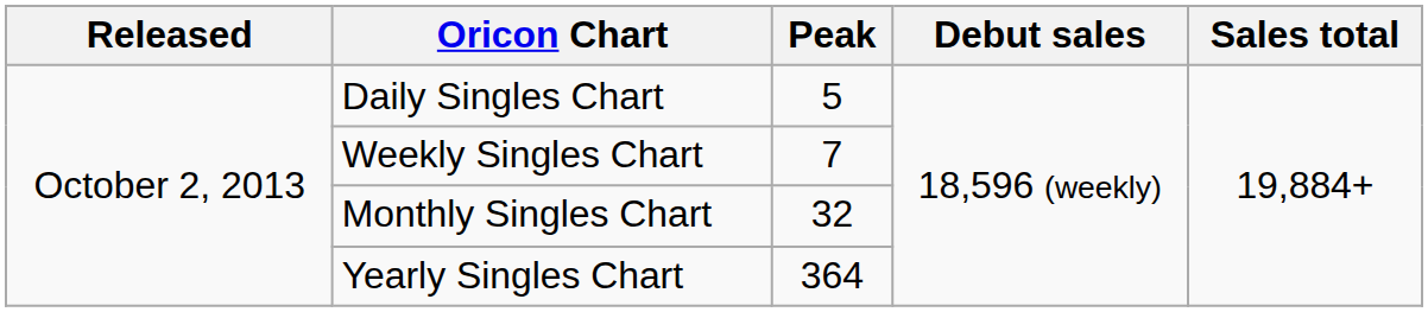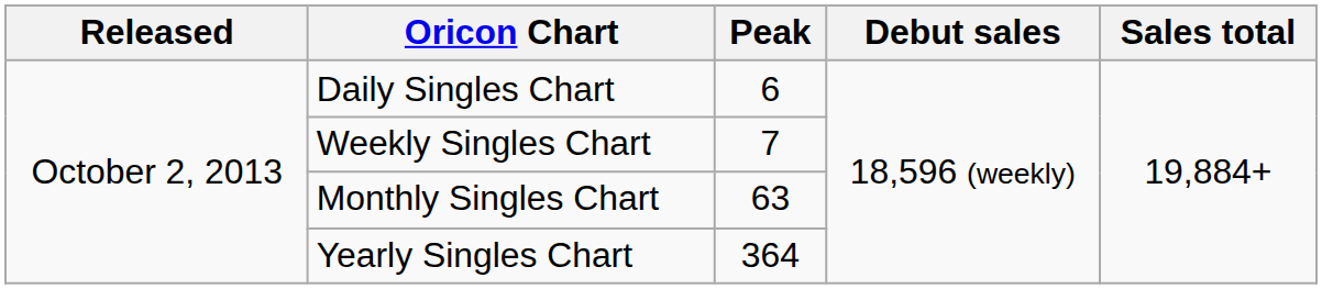Daily Singles Chart | Peak: 5 -> 6
Monthly Singles Chart | Peak: 32 -> 63
